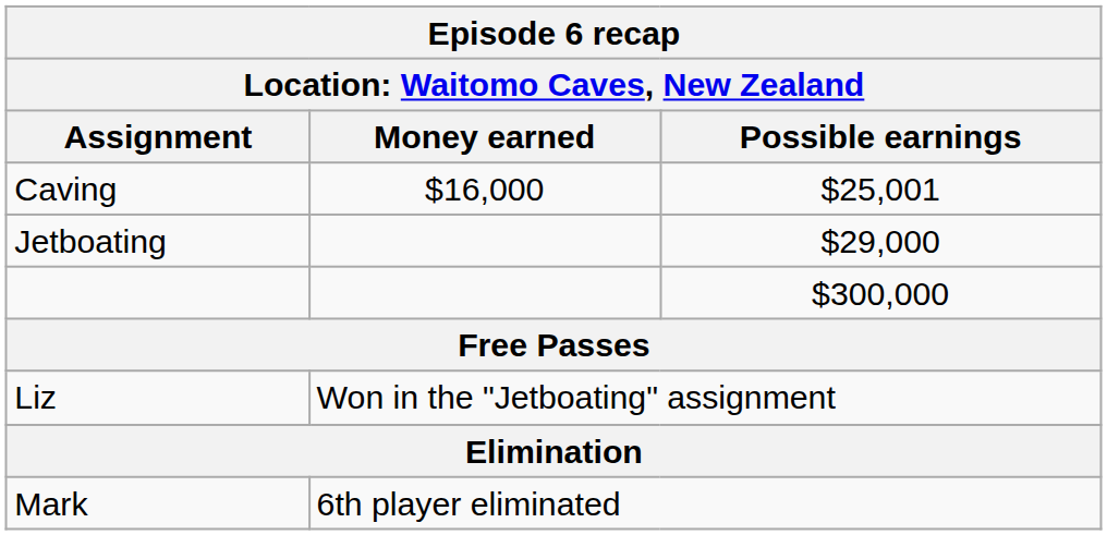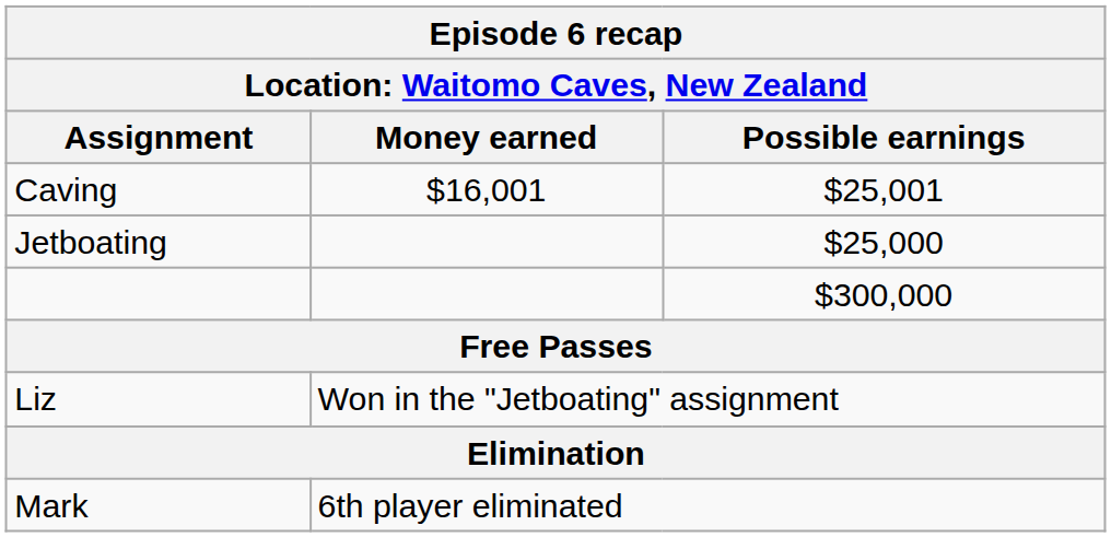Caving | Money earned: $16,000 -> $16,001
Jetboating | Possible earnings: $29,000 -> $25,000
